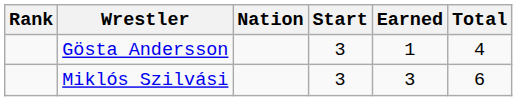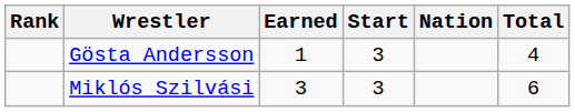columns swapped: Nation <-> Earned
